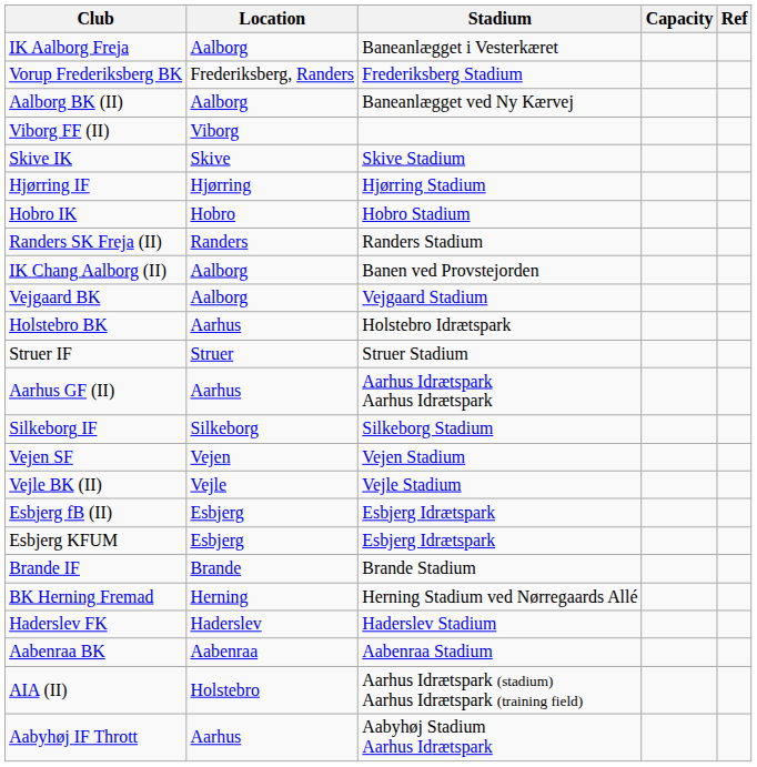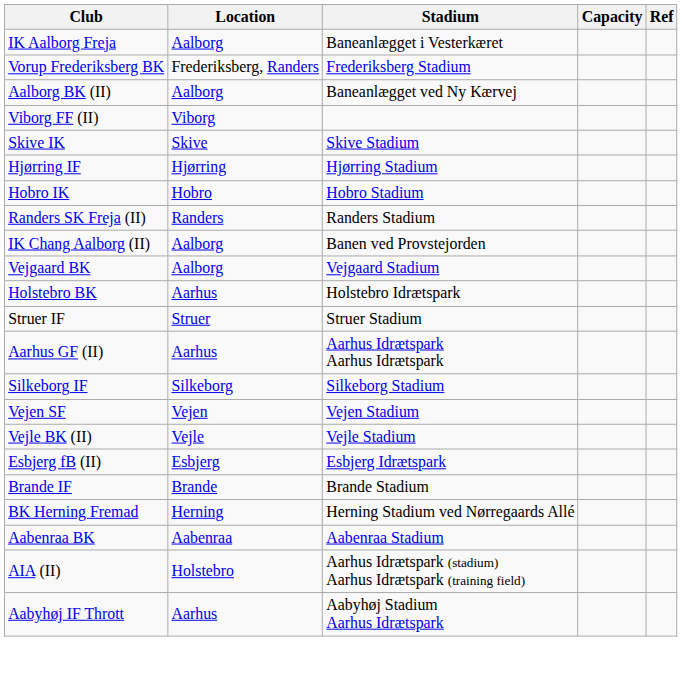- row: Esbjerg KFUM | Esbjerg | Esbjerg Idrætspark
- row: Haderslev FK | Haderslev | Haderslev Stadium
